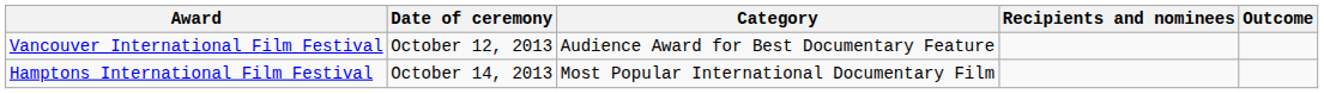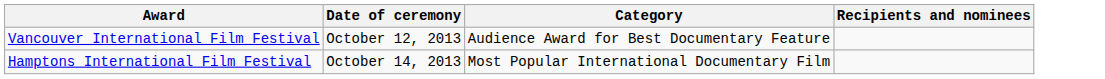- column: Outcome
